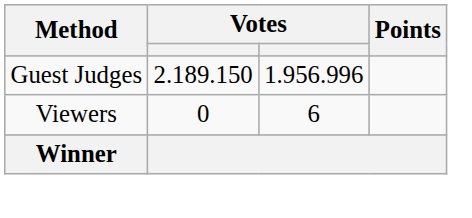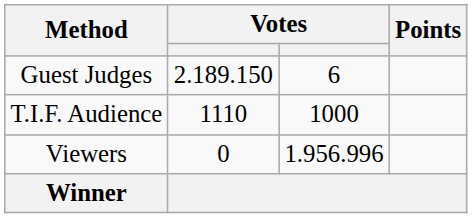Guest Judges | column 3: 1.956.996 -> 6
+ row: T.I.F. Audience | 1110 | 1000
Viewers | column 3: 6 -> 1.956.996
